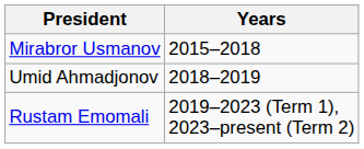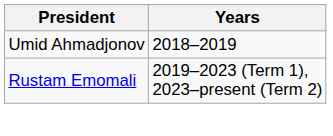- row: Mirabror Usmanov | 2015–2018
